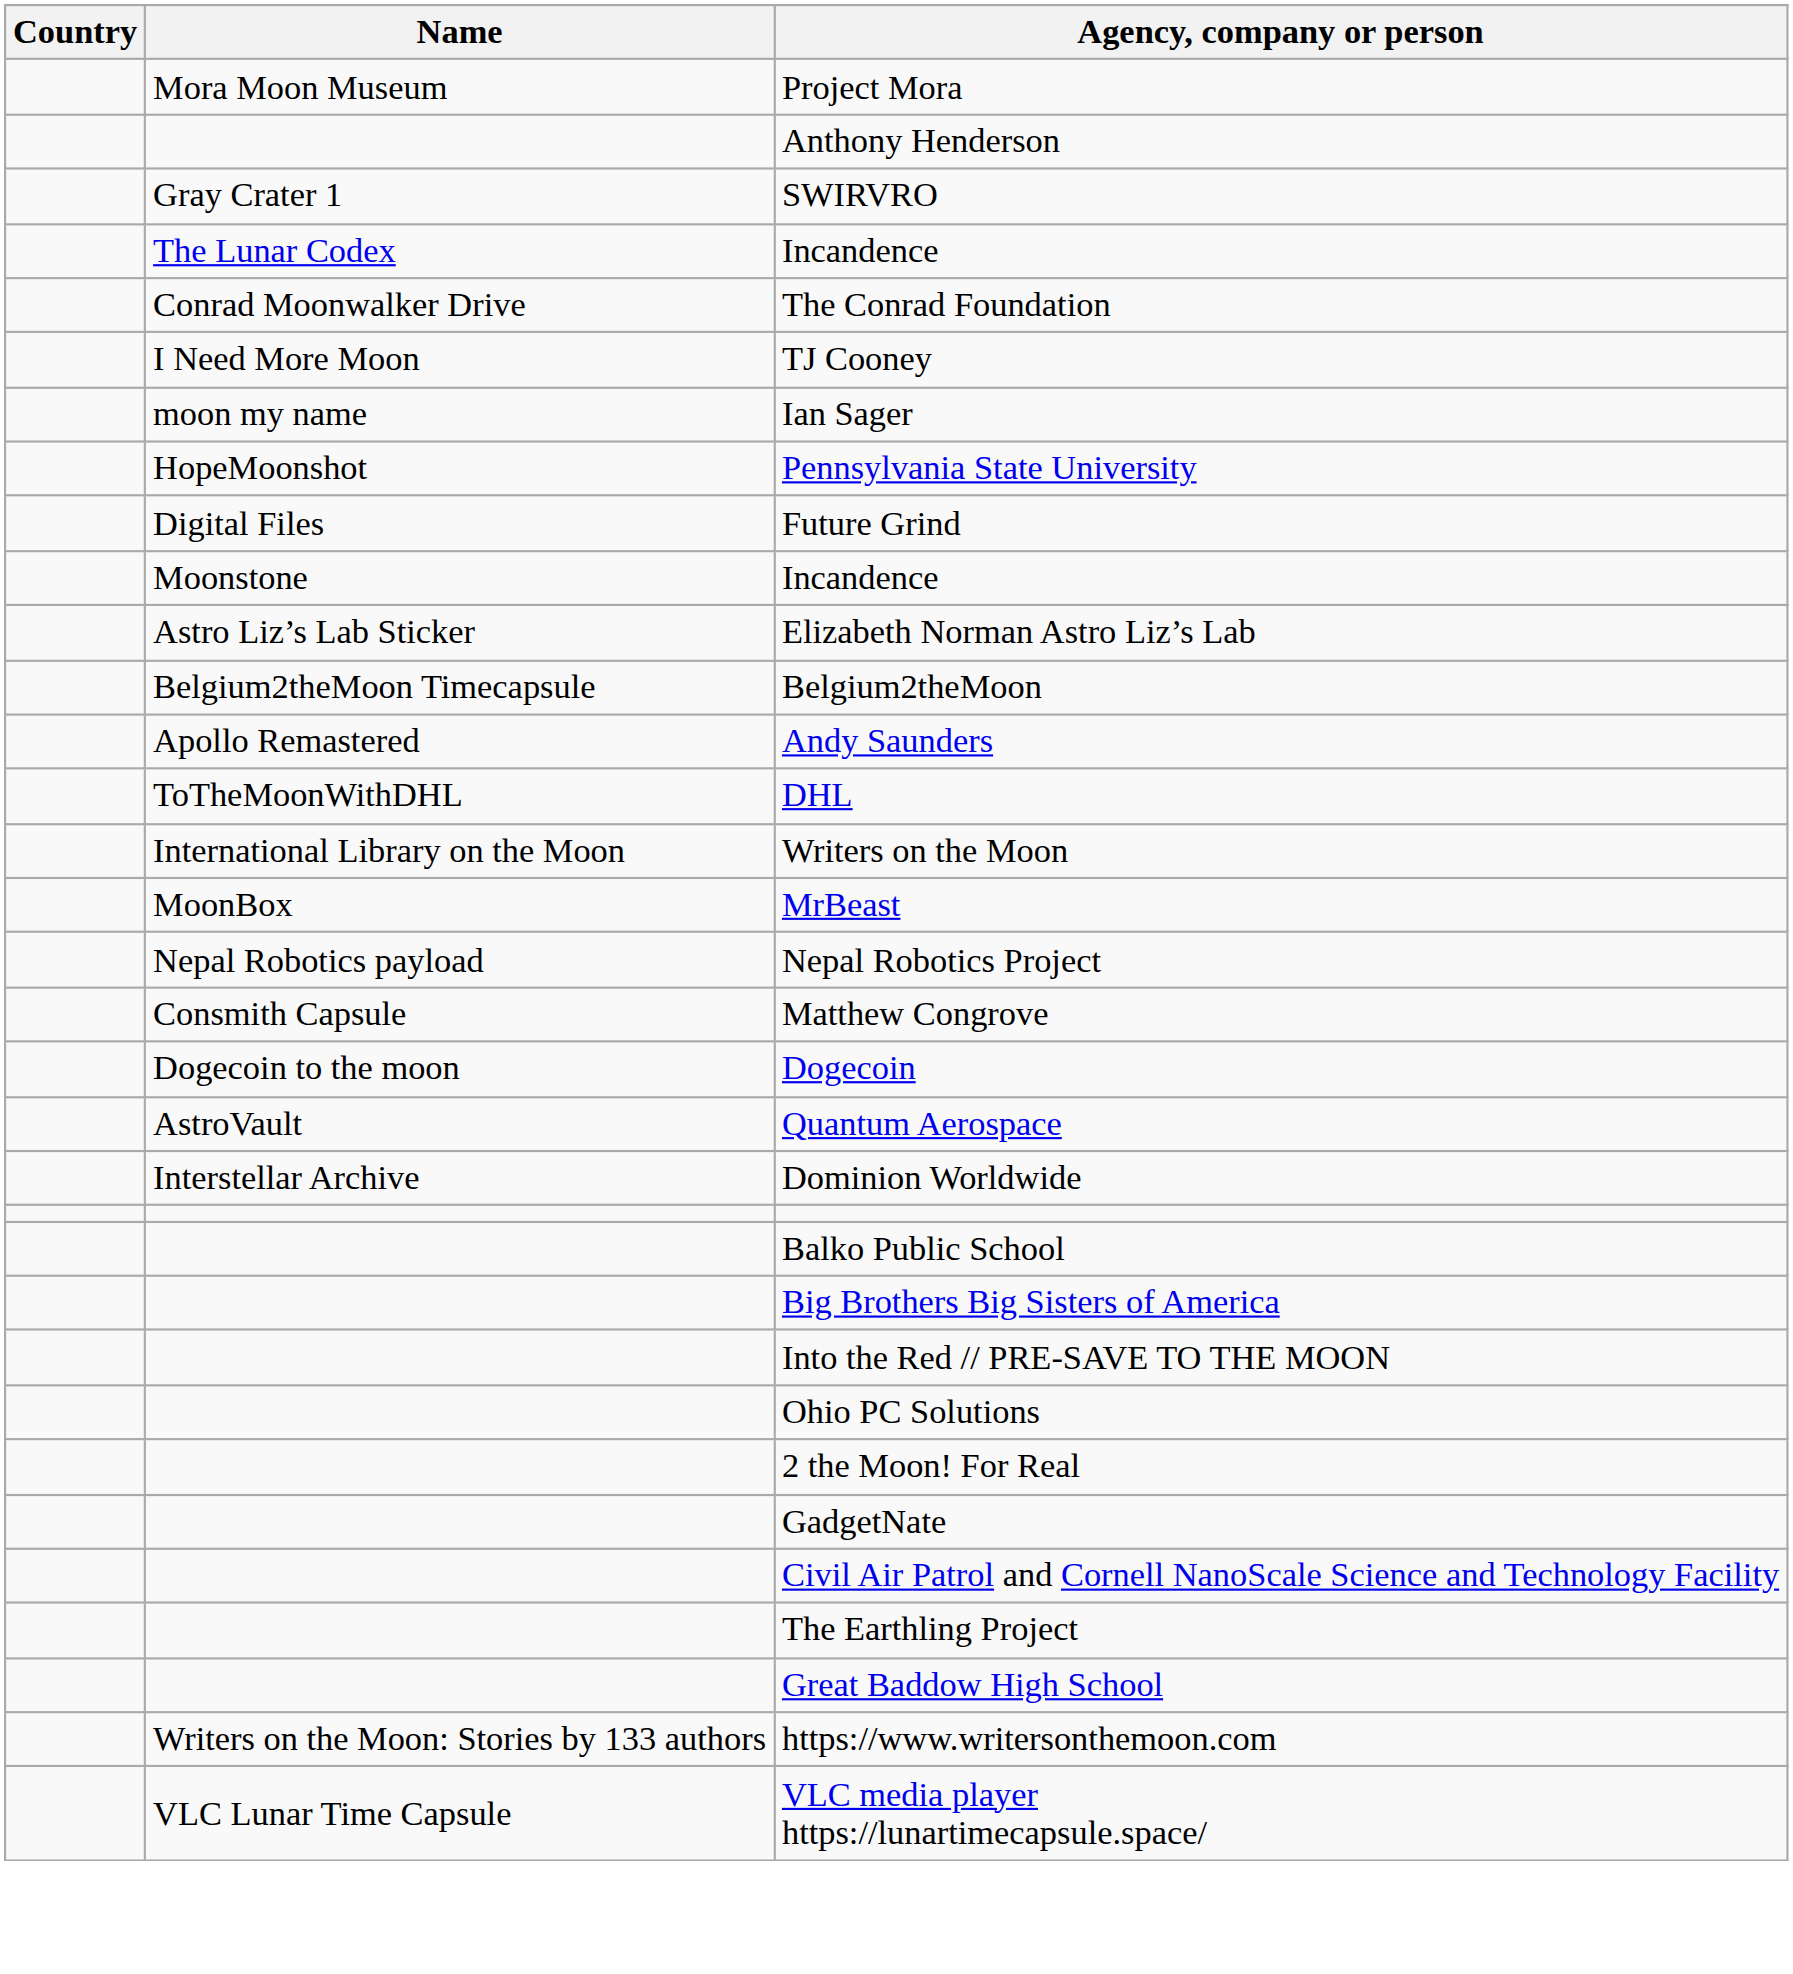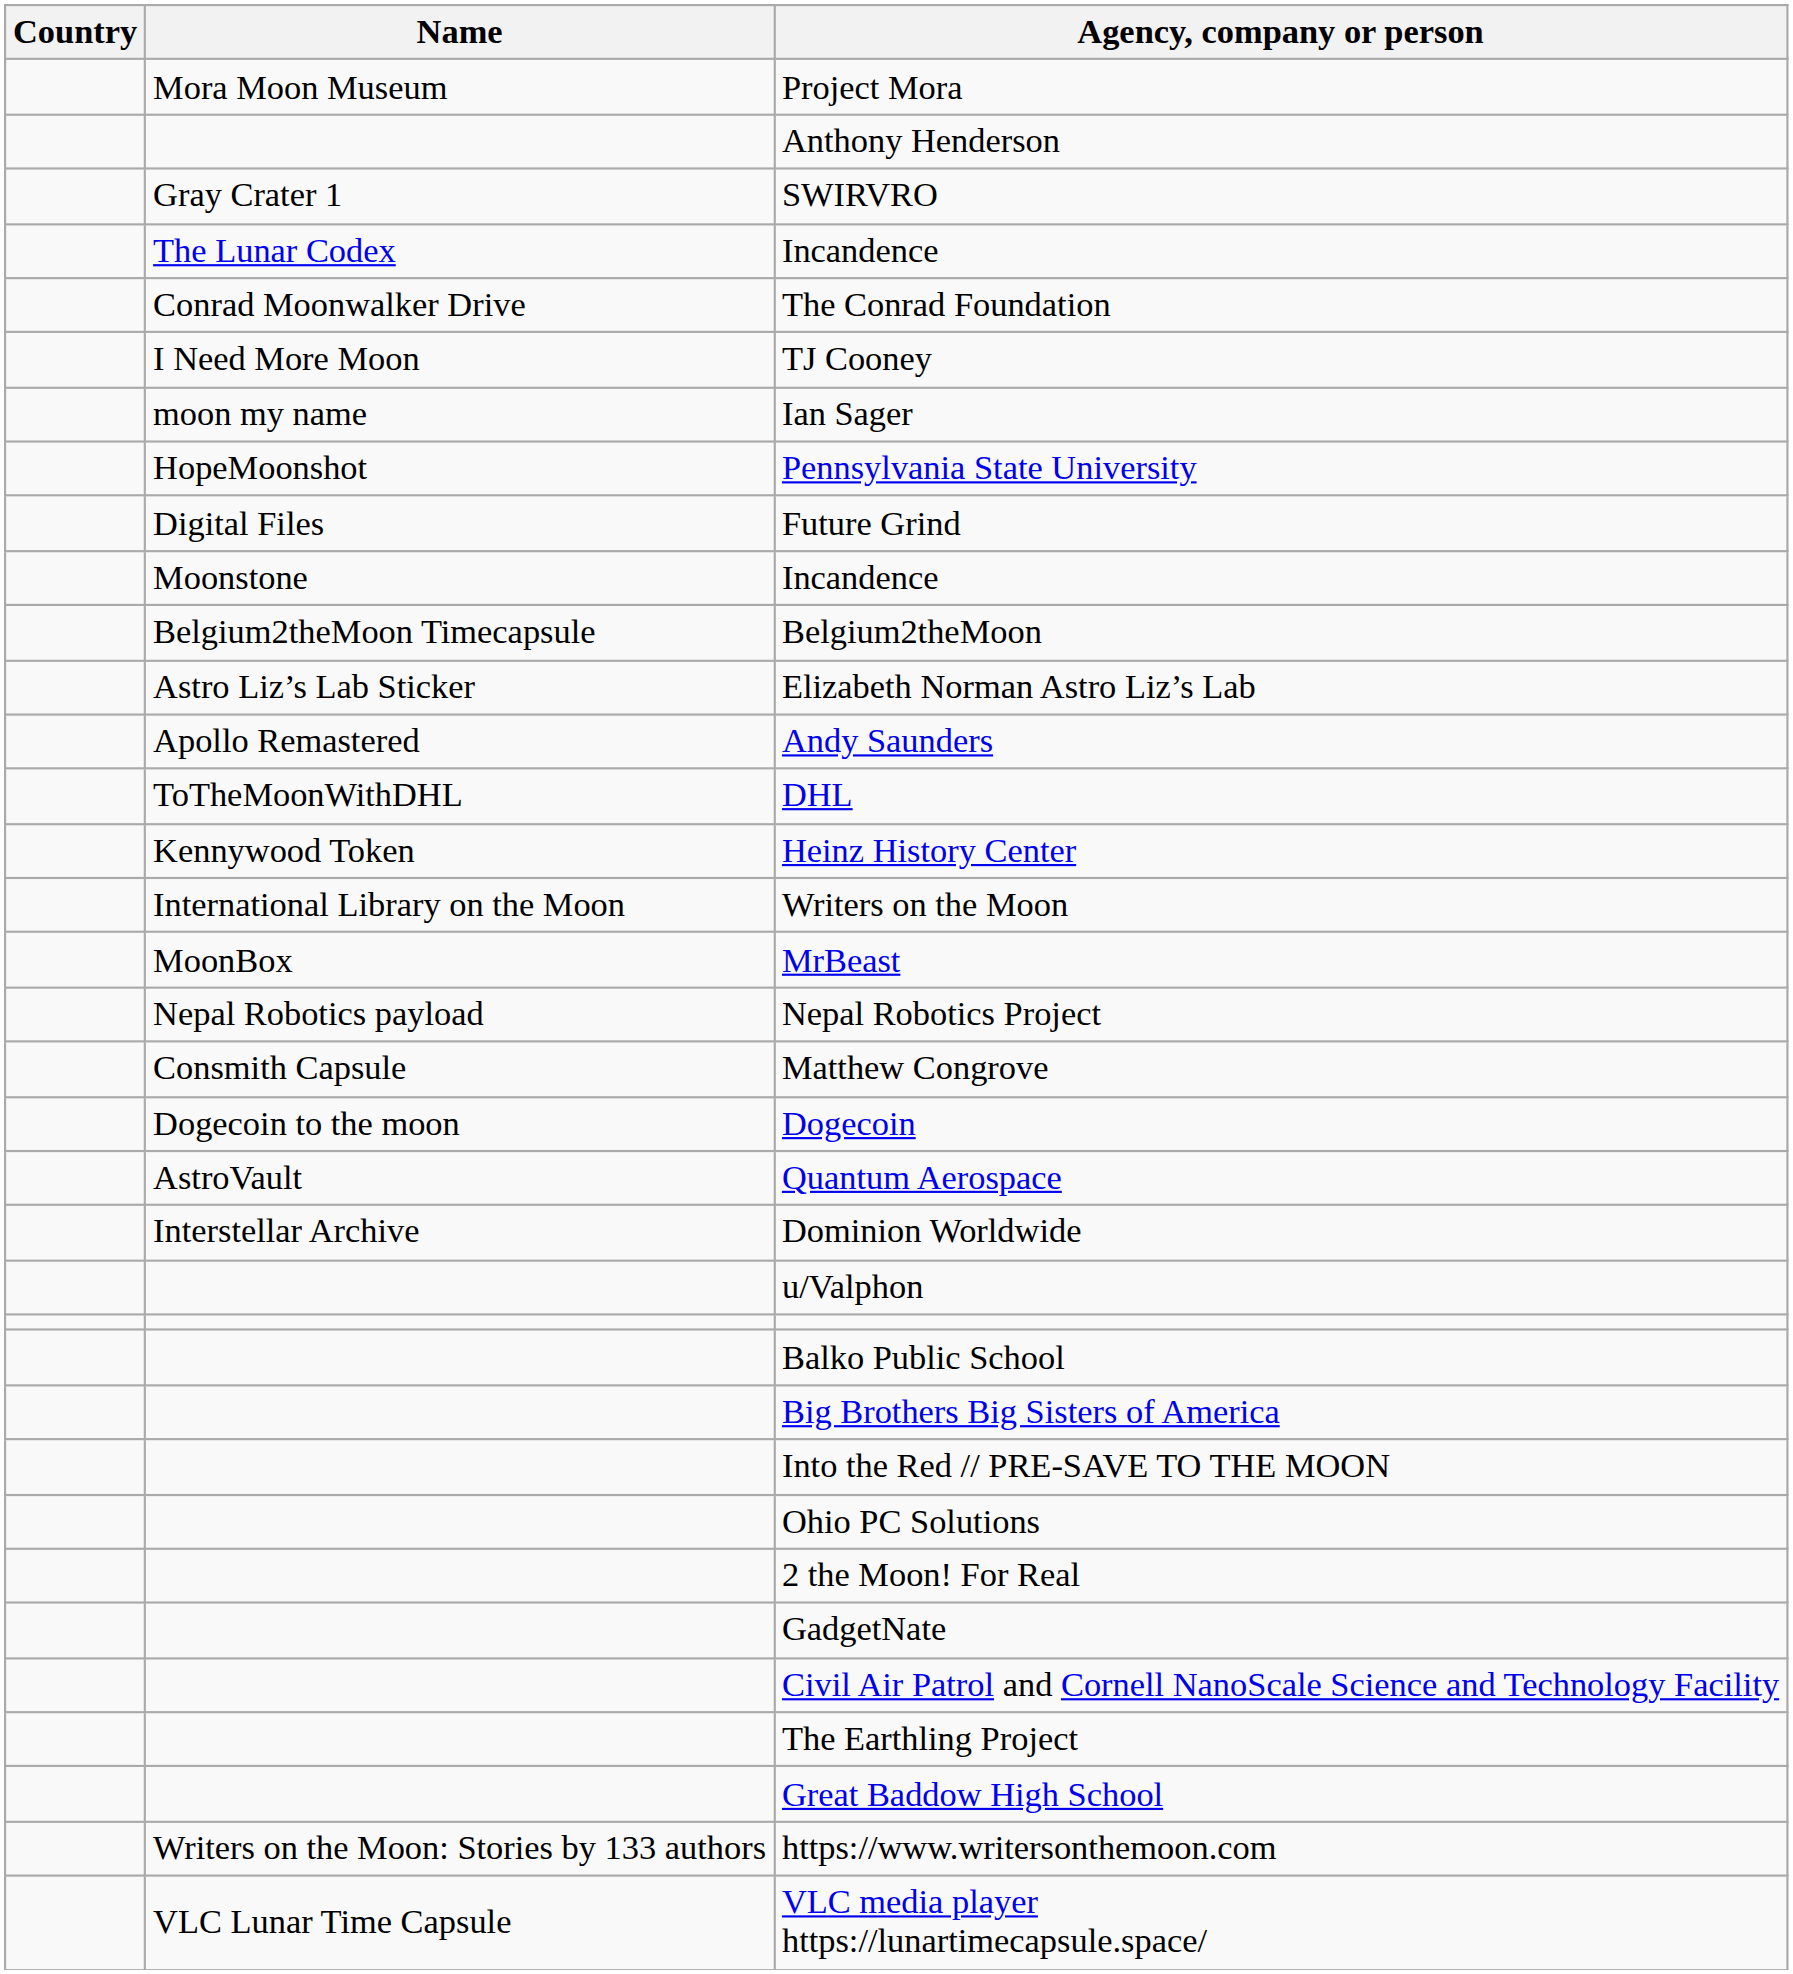rows swapped: Elizabeth Norman Astro Liz’s Lab <-> Belgium2theMoon
+ row: Kennywood Token | Heinz History Center
+ row: u/Valphon
